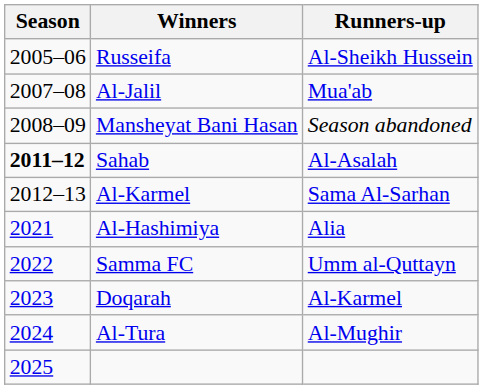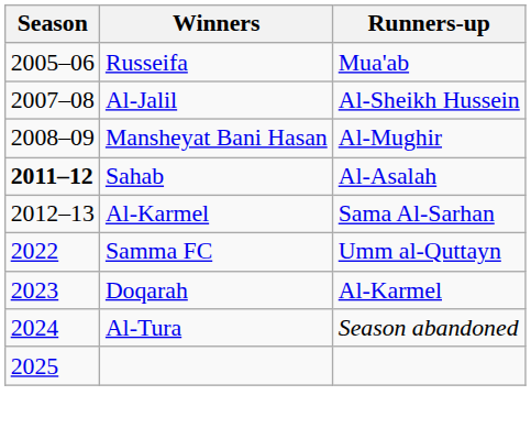Russeifa | Runners-up: Al-Sheikh Hussein -> Mua'ab
Al-Jalil | Runners-up: Mua'ab -> Al-Sheikh Hussein
Mansheyat Bani Hasan | Runners-up: Season abandoned -> Al-Mughir
- row: 2021 | Al-Hashimiya | Alia
Al-Tura | Runners-up: Al-Mughir -> Season abandoned
